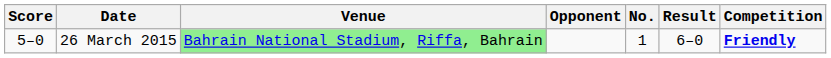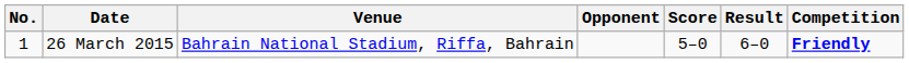columns swapped: No. <-> Score
26 March 2015 | Venue: lightgreen background -> no background
